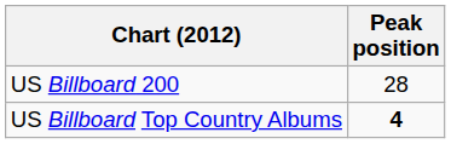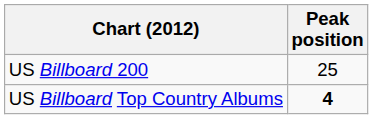US Billboard 200 | Peak position: 28 -> 25
